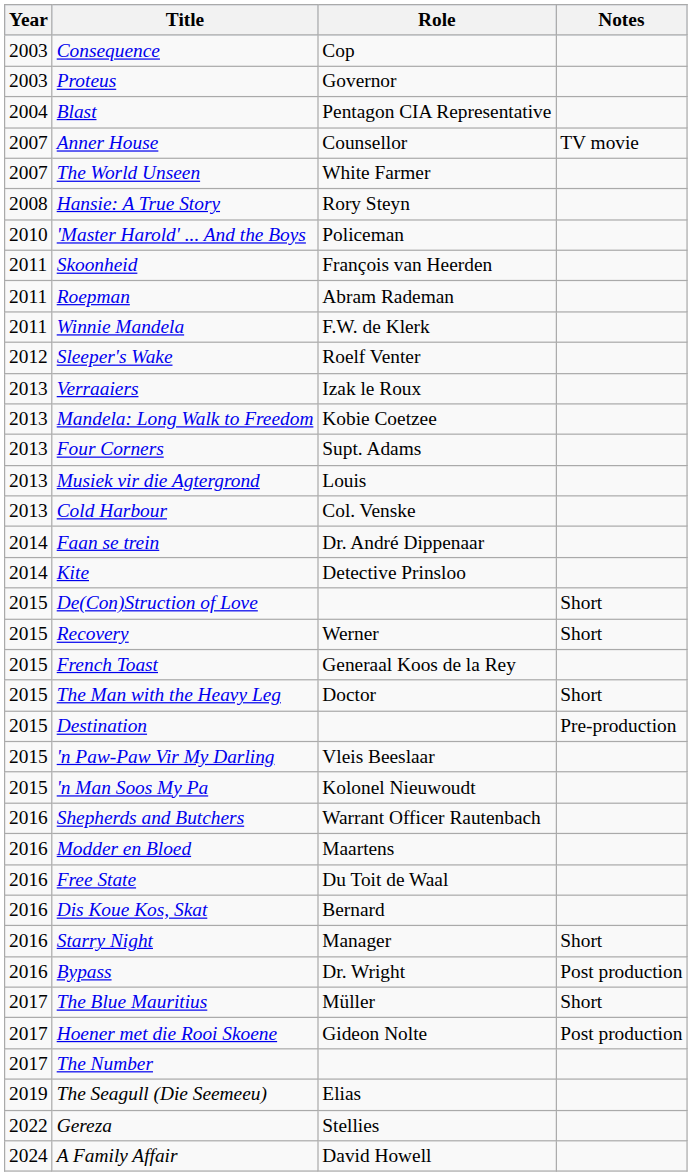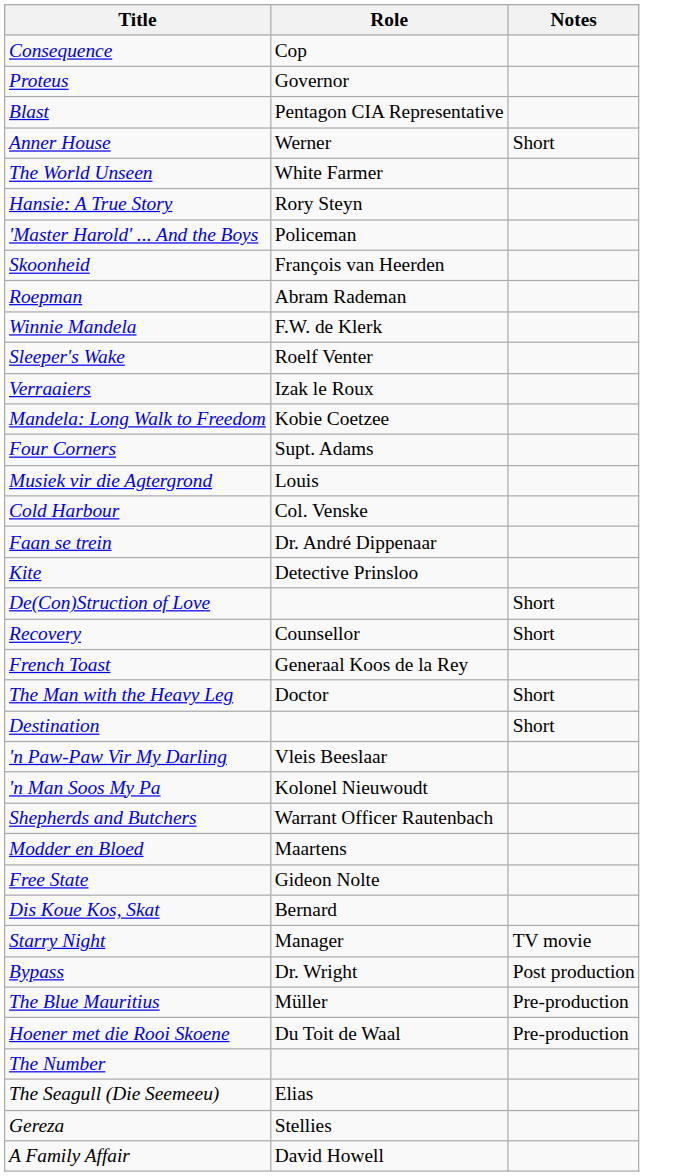- column: Year | 2003 | 2003 | 2004 | 2007 | 2007 | 2008 | 2010 | 2011 | 2011 | 2011 | 2012 | 2013 | 2013 | 2013 | 2013 | 2013 | 2014 | 2014 | 2015 | 2015 | 2015 | 2015 | 2015 | 2015 | 2015 | 2016 | 2016 | 2016 | 2016 | 2016 | 2016 | 2017 | 2017 | 2017 | 2019 | 2022 | 2024
Anner House | Role: Counsellor -> Werner
Anner House | Notes: TV movie -> Short
Recovery | Role: Werner -> Counsellor
Destination | Notes: Pre-production -> Short
Free State | Role: Du Toit de Waal -> Gideon Nolte
Starry Night | Notes: Short -> TV movie
The Blue Mauritius | Notes: Short -> Pre-production
Hoener met die Rooi Skoene | Role: Gideon Nolte -> Du Toit de Waal
Hoener met die Rooi Skoene | Notes: Post production -> Pre-production
